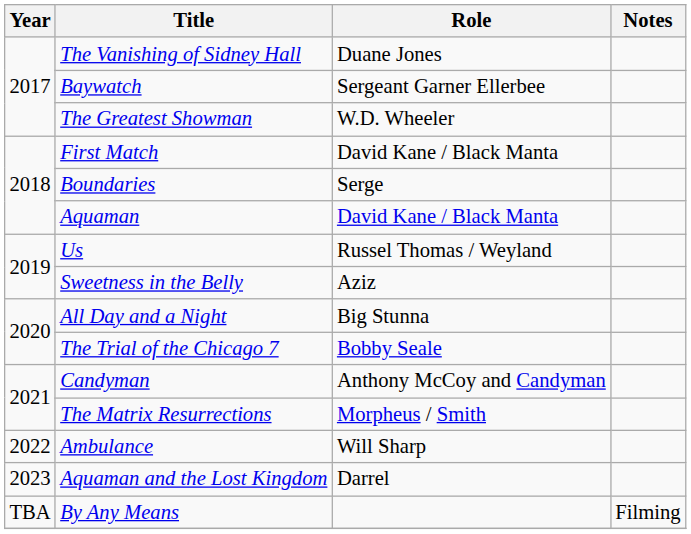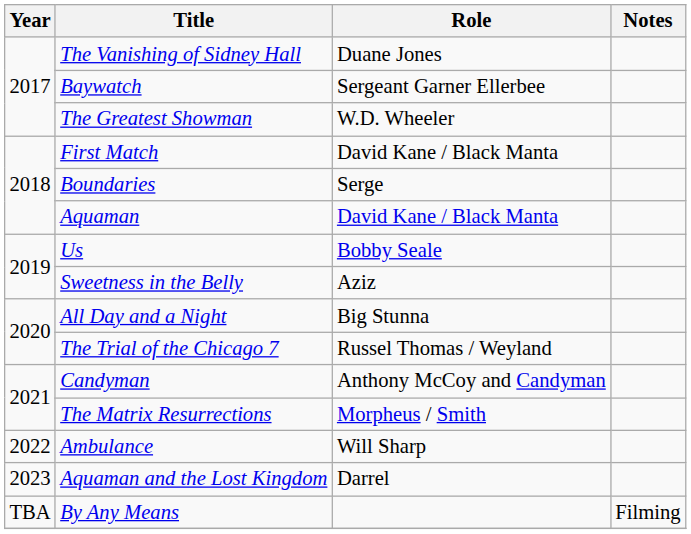Us | Role: Russel Thomas / Weyland -> Bobby Seale
The Trial of the Chicago 7 | Role: Bobby Seale -> Russel Thomas / Weyland
